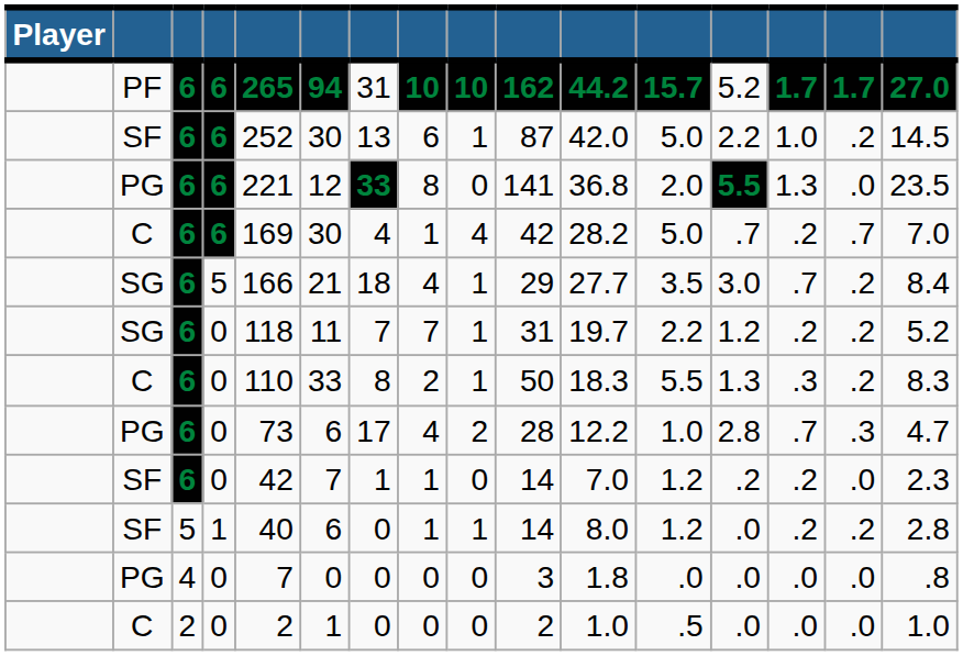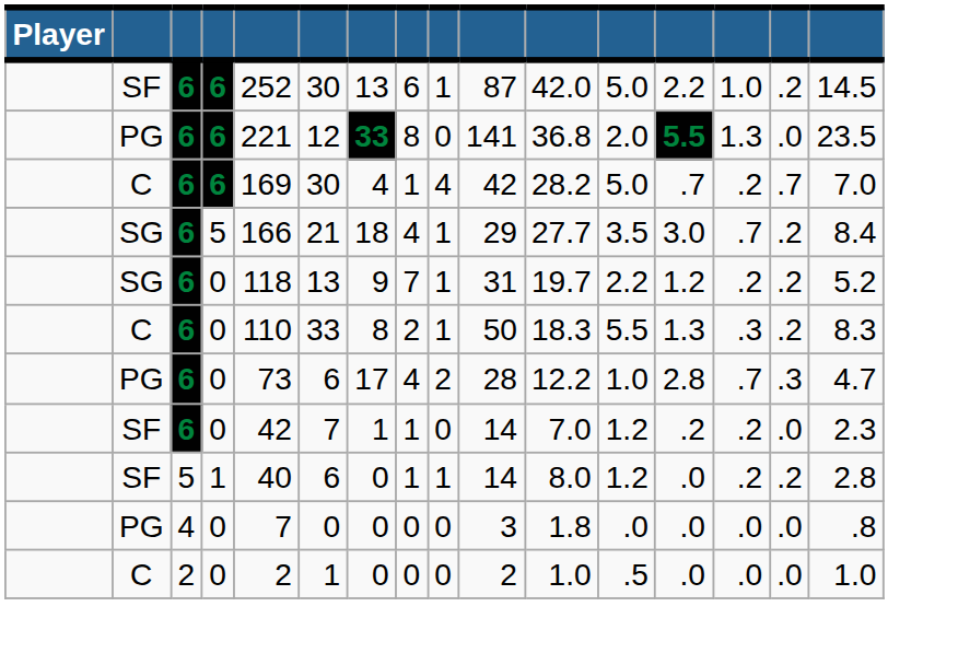- row: PF | 6 | 6 | 265 | 94 | 31 | 10 | 10 | 162 | 44.2 | 15.7 | 5.2 | 1.7 | 1.7 | 27.0
SG / 0 | column 6: 11 -> 13
SG / 0 | column 7: 7 -> 9
